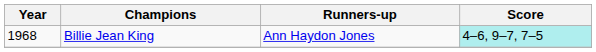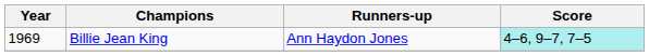Billie Jean King | Year: 1968 -> 1969
